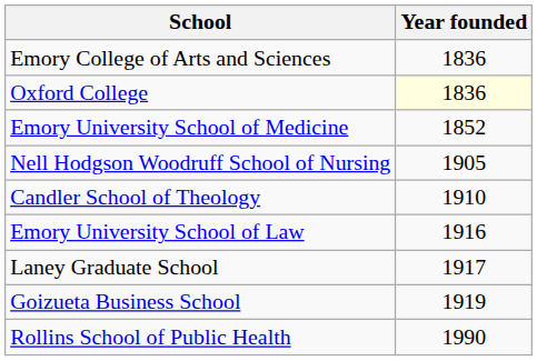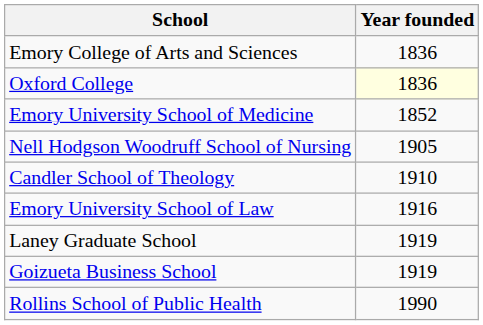Laney Graduate School | Year founded: 1917 -> 1919
